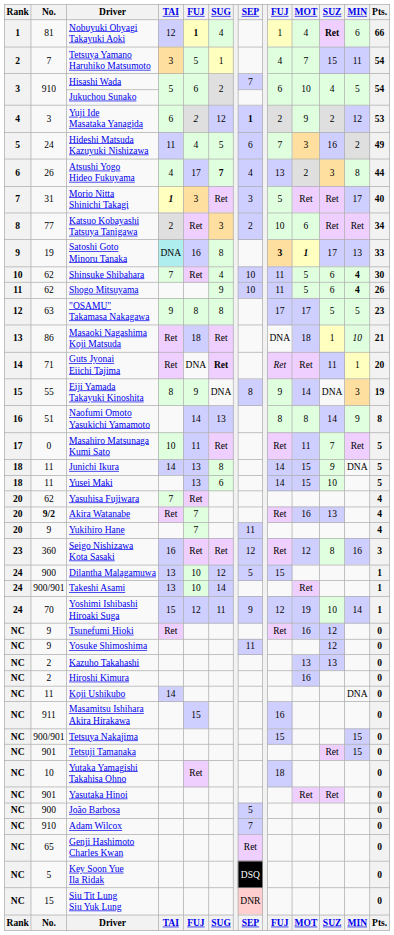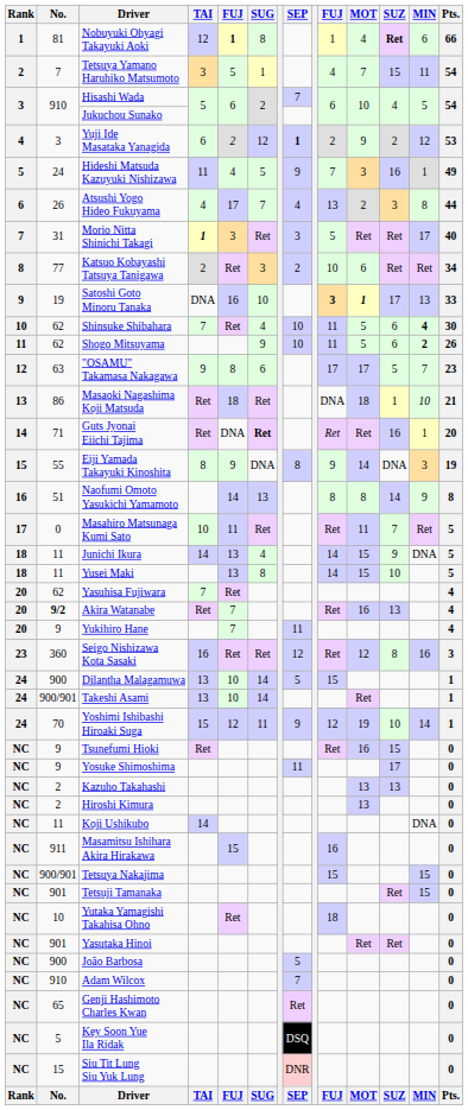Nobuyuki Ohyagi Takayuki Aoki | SUG: 4 -> 8
Hideshi Matsuda Kazuyuki Nishizawa | SEP: 6 -> 9
Hideshi Matsuda Kazuyuki Nishizawa | MIN: 2 -> 1
Atsushi Yogo Hideo Fukuyama | SUG: bold -> normal
Satoshi Goto Minoru Tanaka | TAI: paleturquoise background -> no background
Satoshi Goto Minoru Tanaka | SUG: 8 -> 10
Shogo Mitsuyama | MIN: 4 -> 2
"OSAMU" Takamasa Nakagawa | SUG: 8 -> 6
"OSAMU" Takamasa Nakagawa | MIN: 5 -> 7
Guts Jyonai Eiichi Tajima | SUZ: 11 -> 16
Junichi Ikura | SUG: 8 -> 4
Yusei Maki | SUG: 6 -> 8
Dilantha Malagamuwa | SUG: 12 -> 14
Tsunefumi Hioki | SUZ: 12 -> 15
Yosuke Shimoshima | SUZ: 12 -> 17
Hiroshi Kimura | MOT: 16 -> 13
